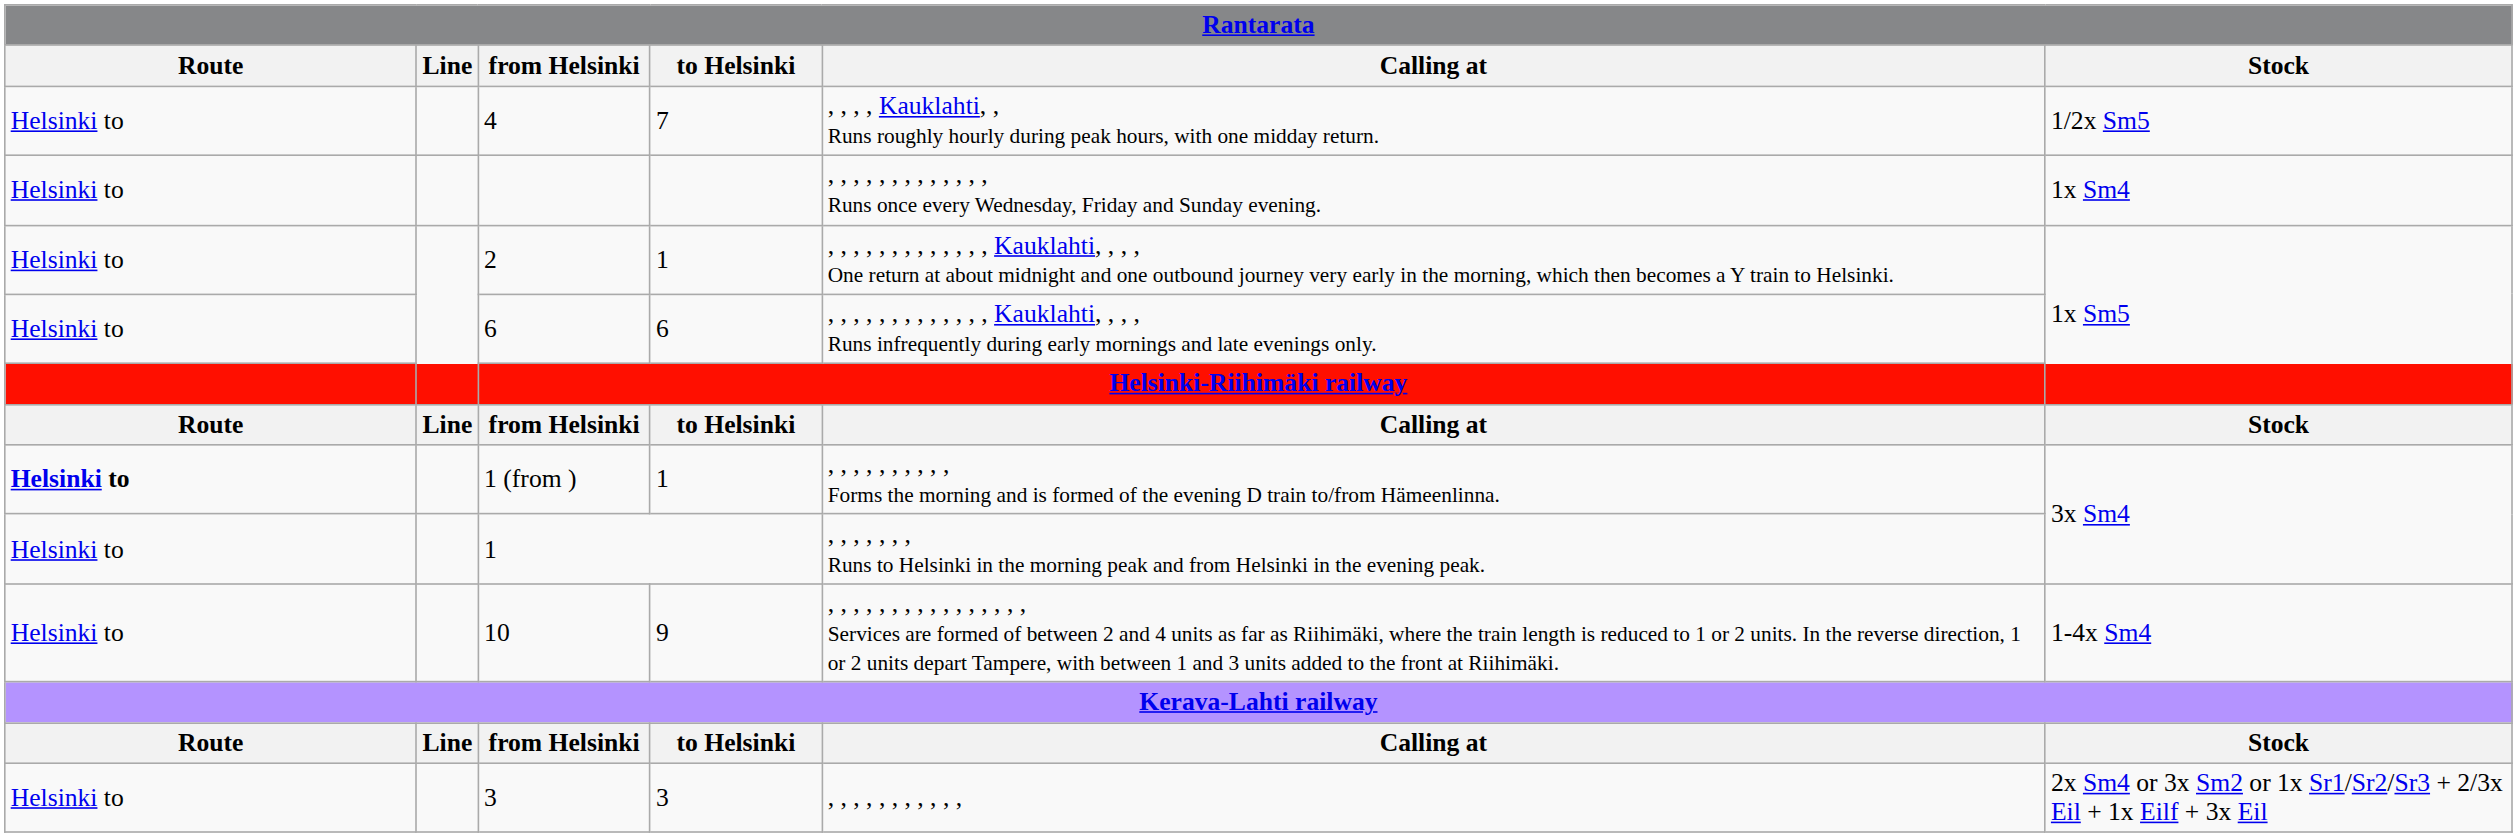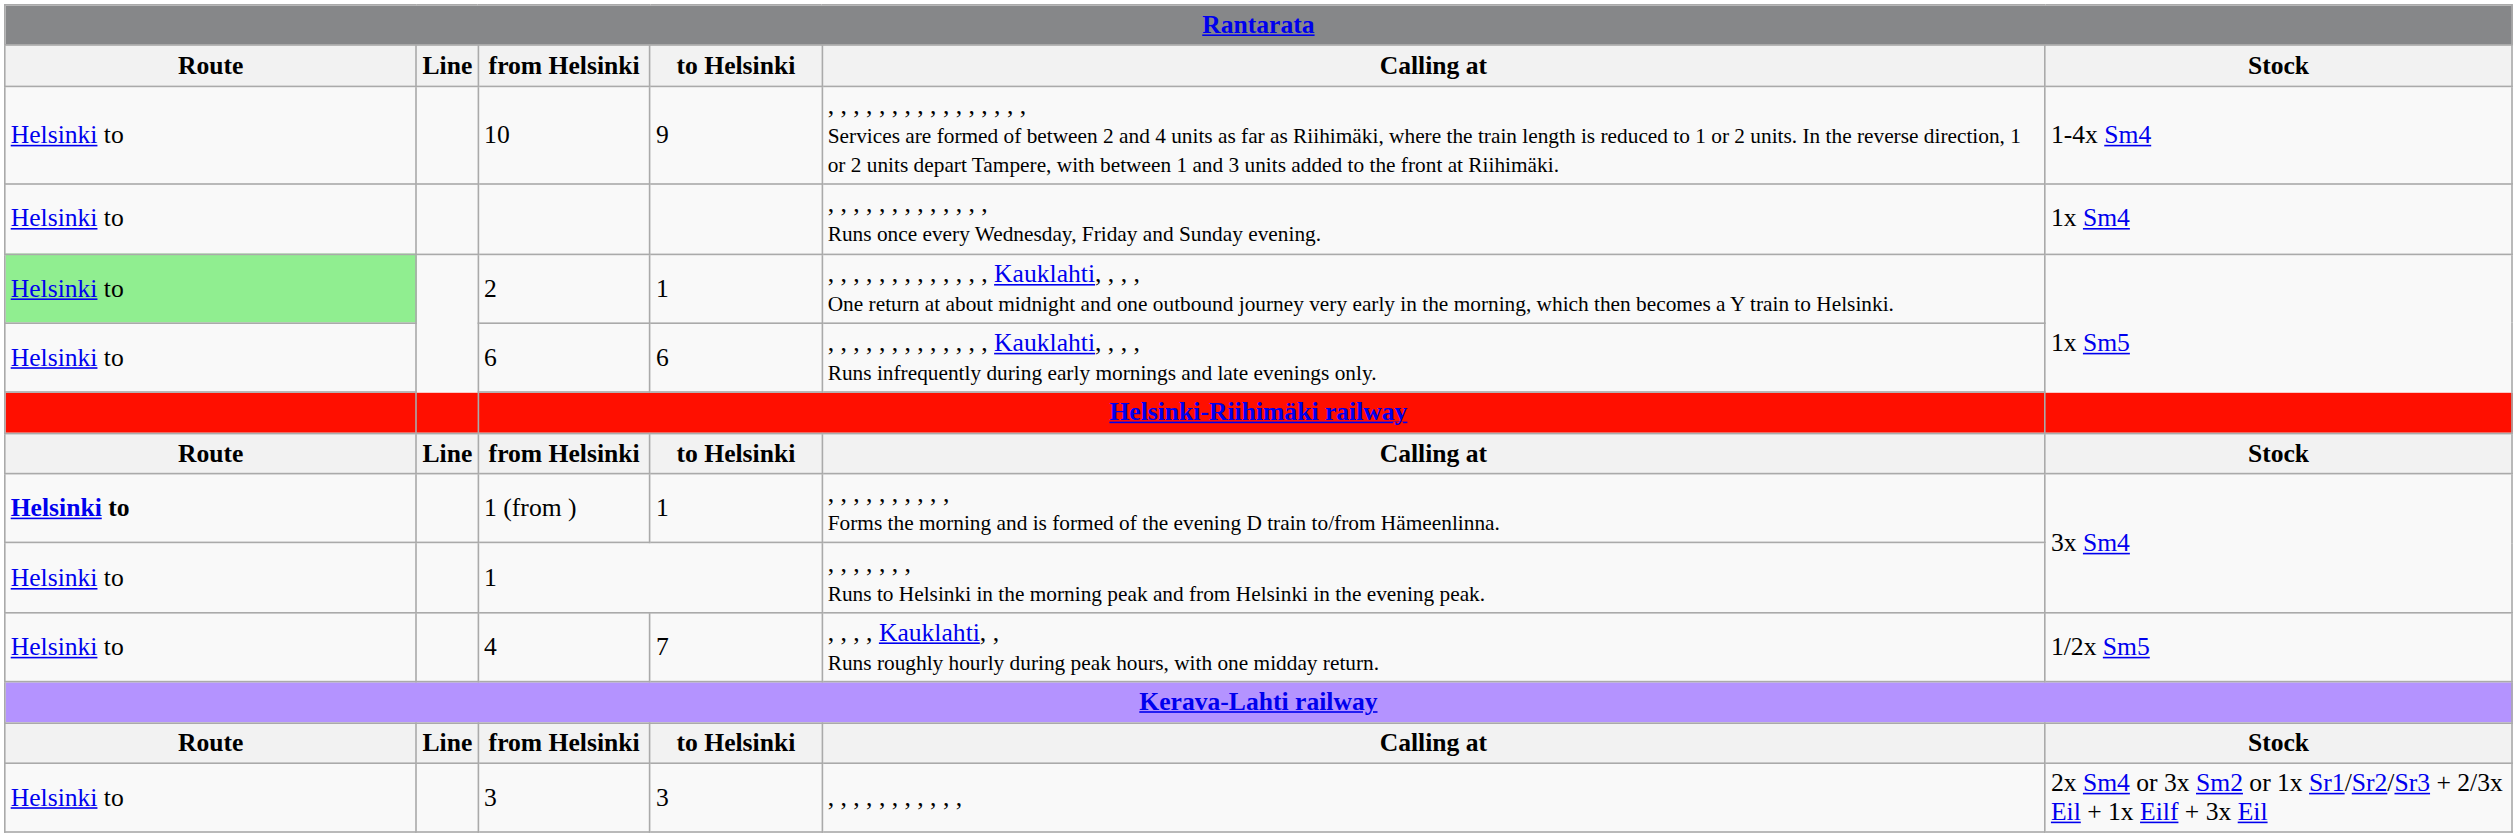rows swapped: 4 <-> 10
2 | Route: no background -> lightgreen background
